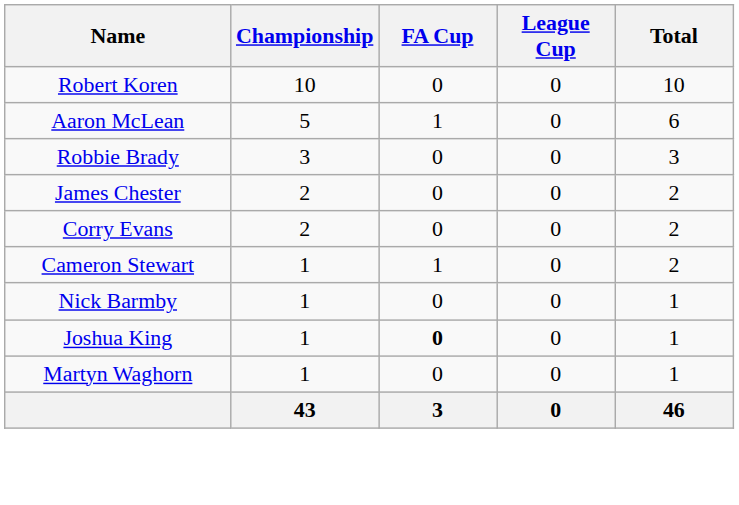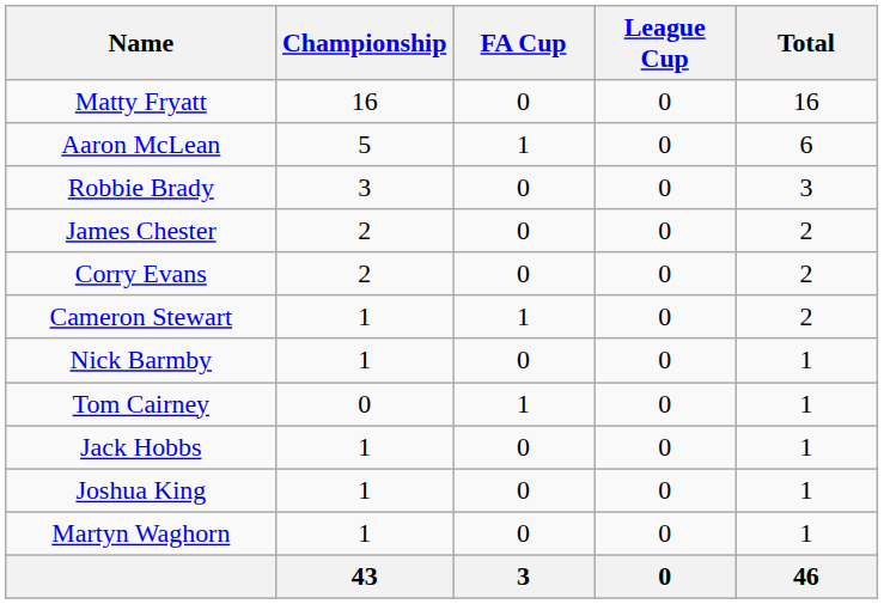+ row: Matty Fryatt | 16 | 0 | 0 | 16
- row: Robert Koren | 10 | 0 | 0 | 10
+ row: Tom Cairney | 0 | 1 | 0 | 1
+ row: Jack Hobbs | 1 | 0 | 0 | 1
Joshua King | FA Cup: bold -> normal
